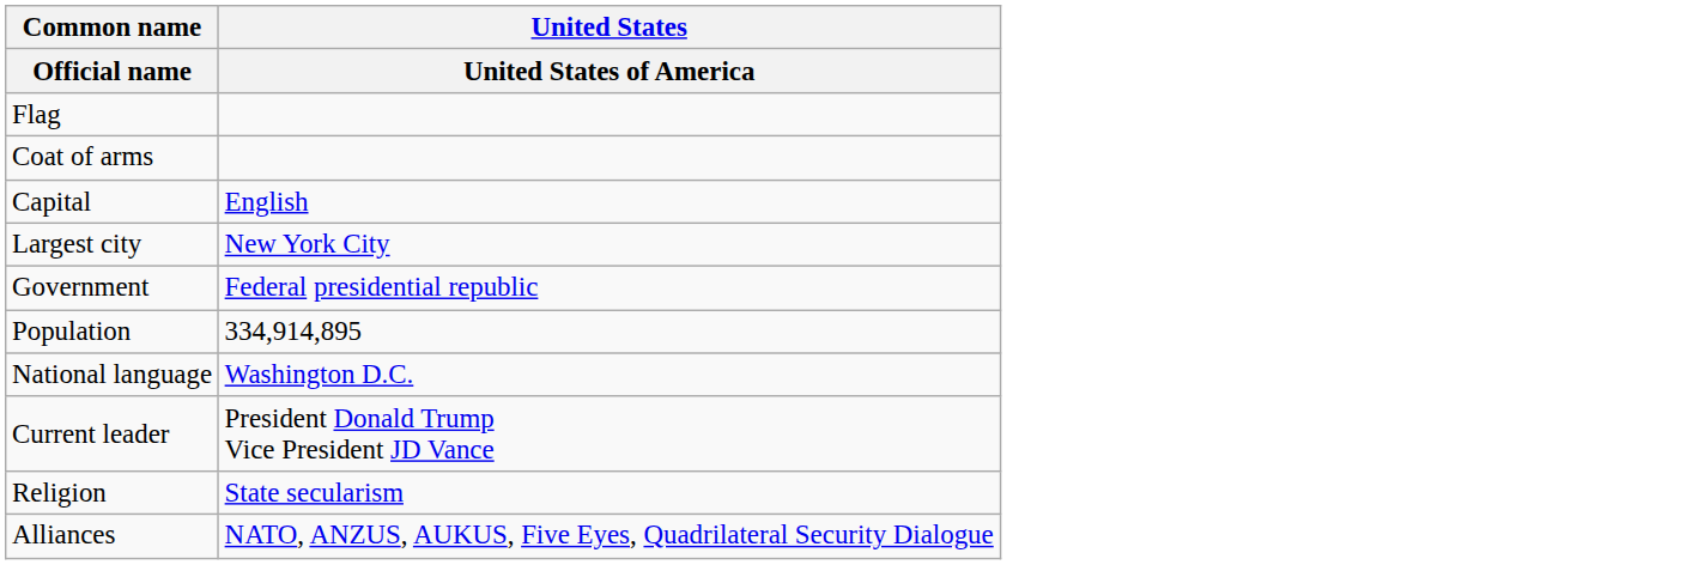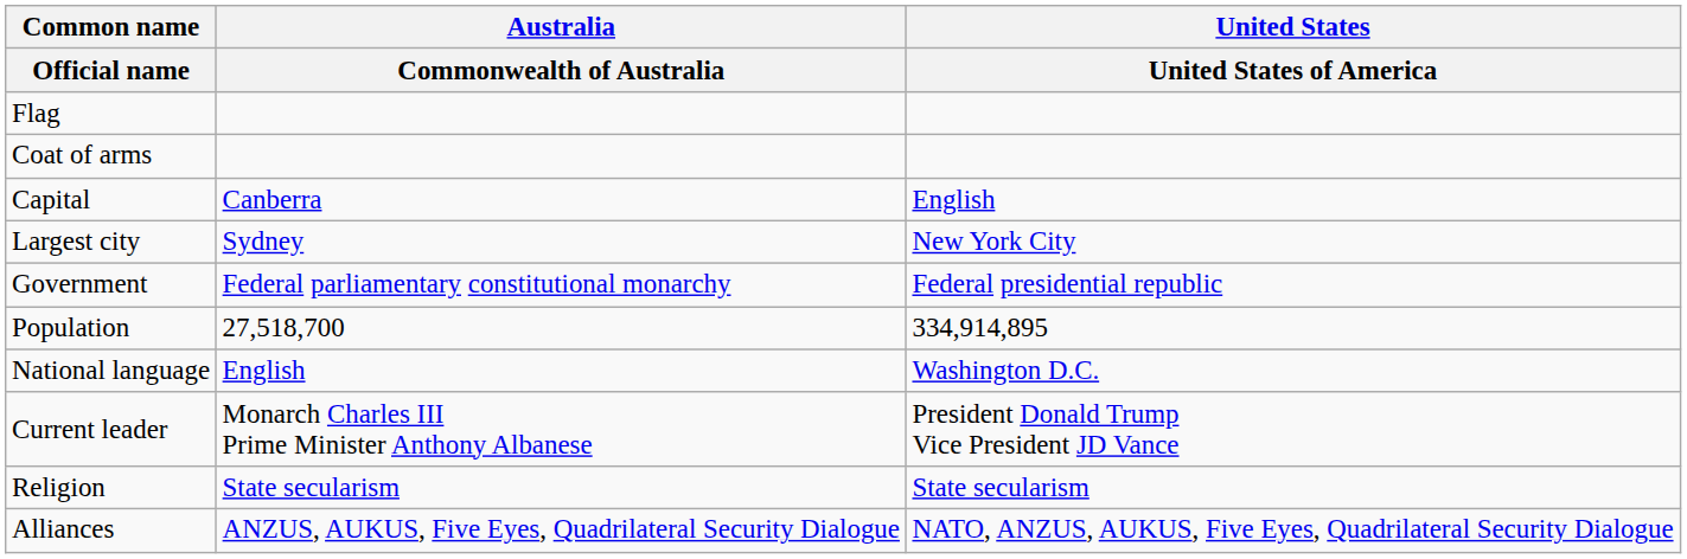+ column: Australia | Commonwealth of Australia | Canberra | Sydney | Federal parliamentary constitutional monarchy | 27,518,700 | English | Monarch Charles III Prime Minister Anthony Albanese | State secularism | ANZUS, AUKUS, Five Eyes, Quadrilateral Security Dialogue
